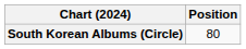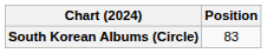South Korean Albums (Circle) | Position: 80 -> 83
